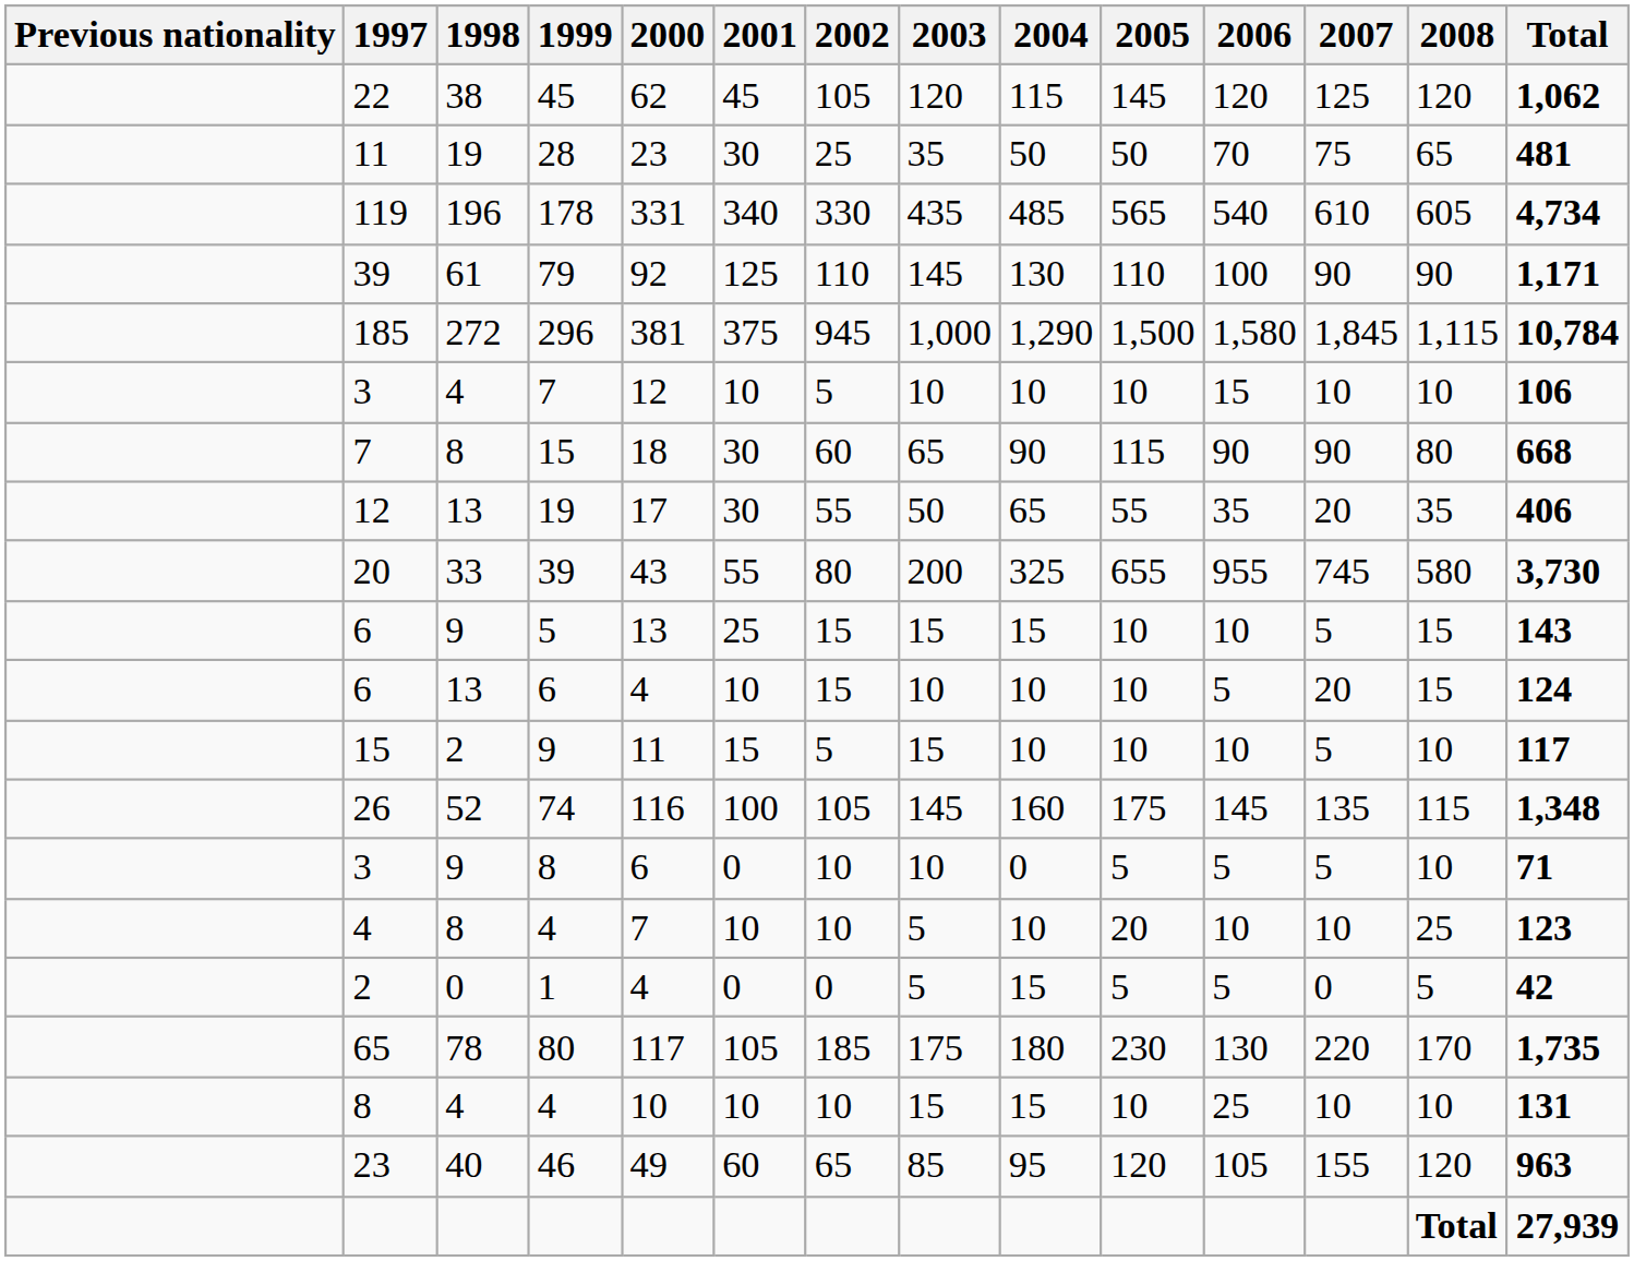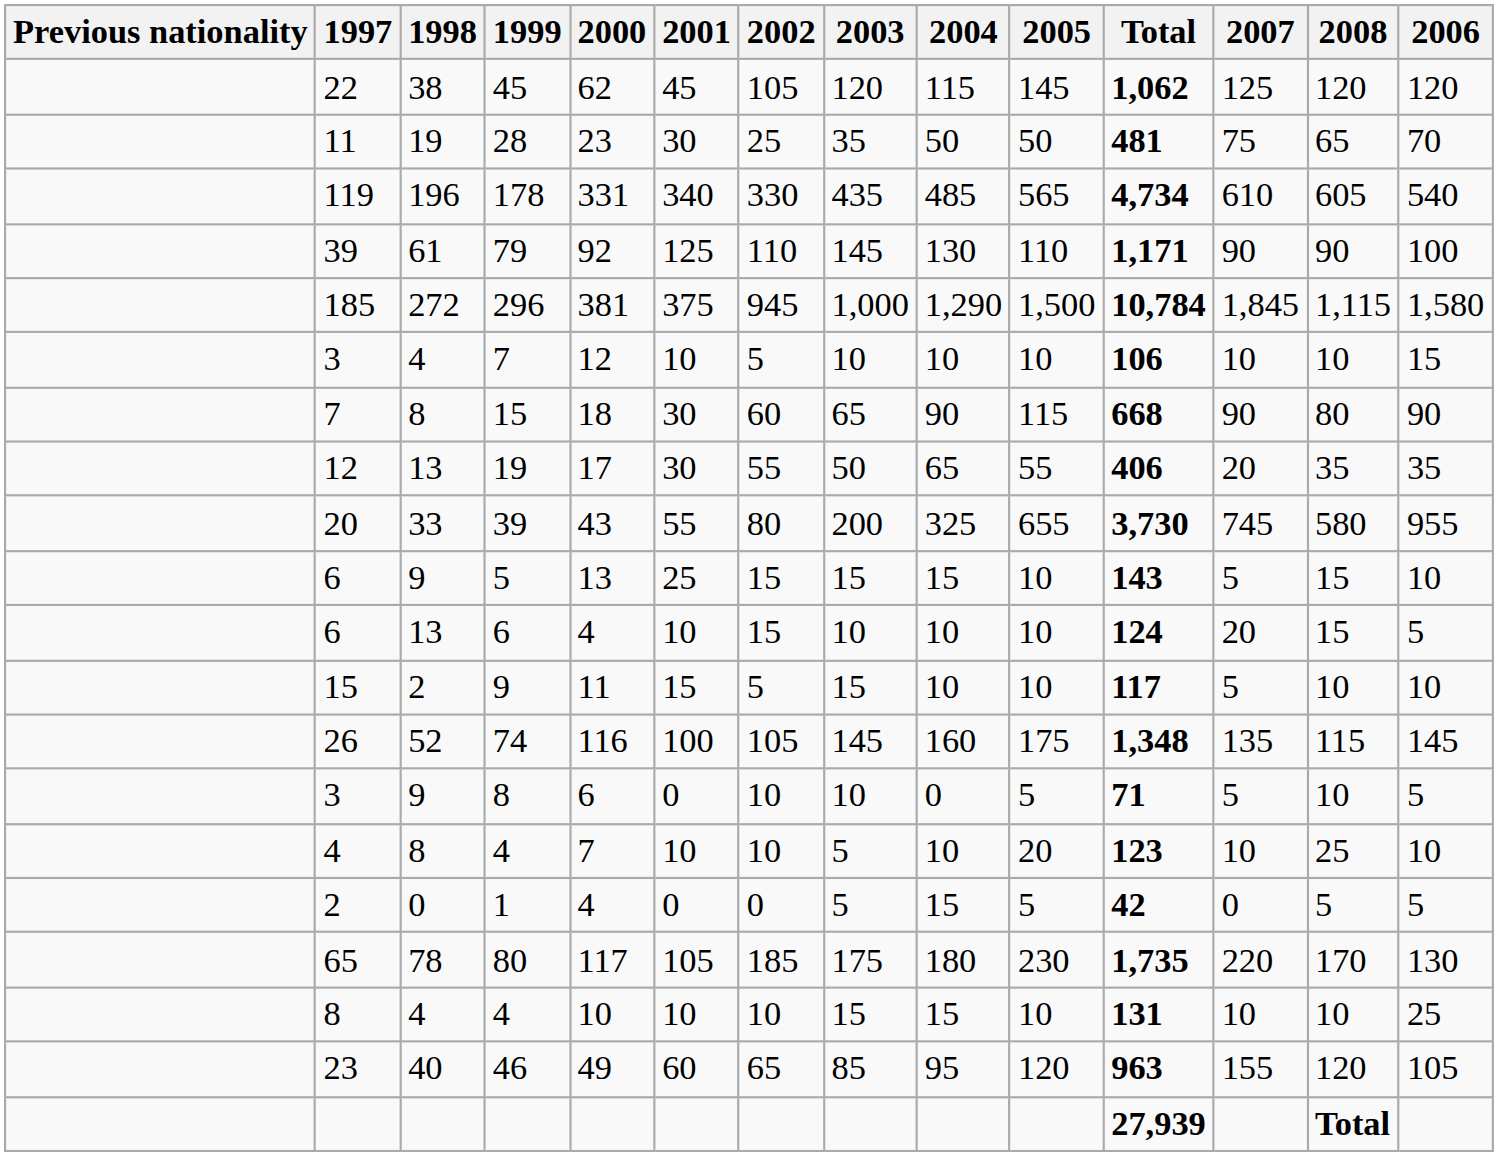columns swapped: 2006 <-> Total
